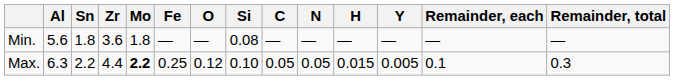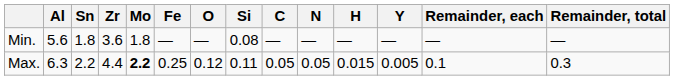Max. | Si: 0.10 -> 0.11
